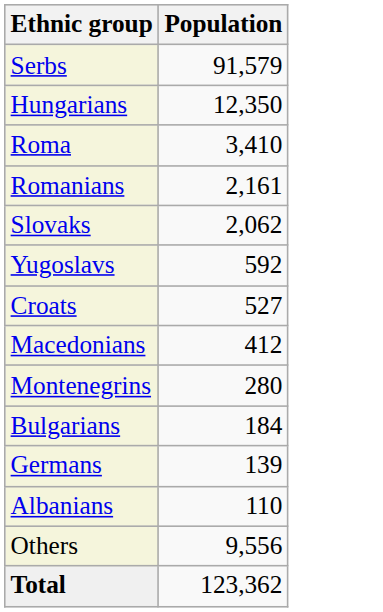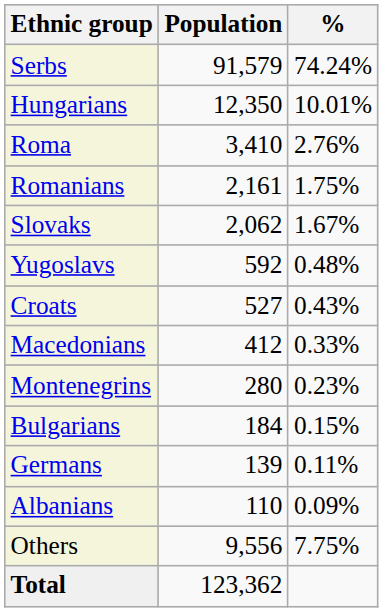+ column: % | 74.24% | 10.01% | 2.76% | 1.75% | 1.67% | 0.48% | 0.43% | 0.33% | 0.23% | 0.15% | 0.11% | 0.09% | 7.75%
